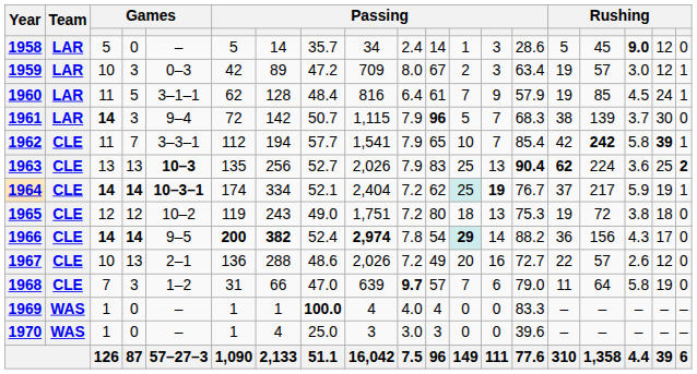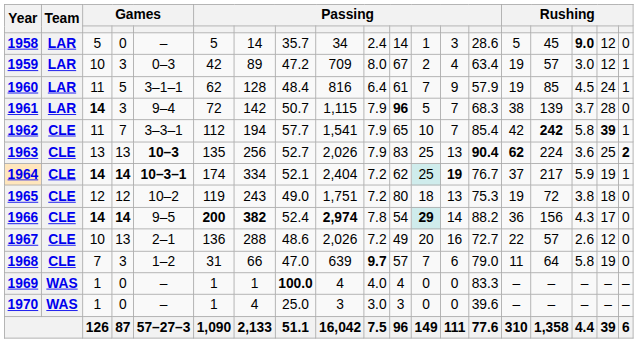1959 | column 13: 3 -> 4
1961 | column 18: 30 -> 28
